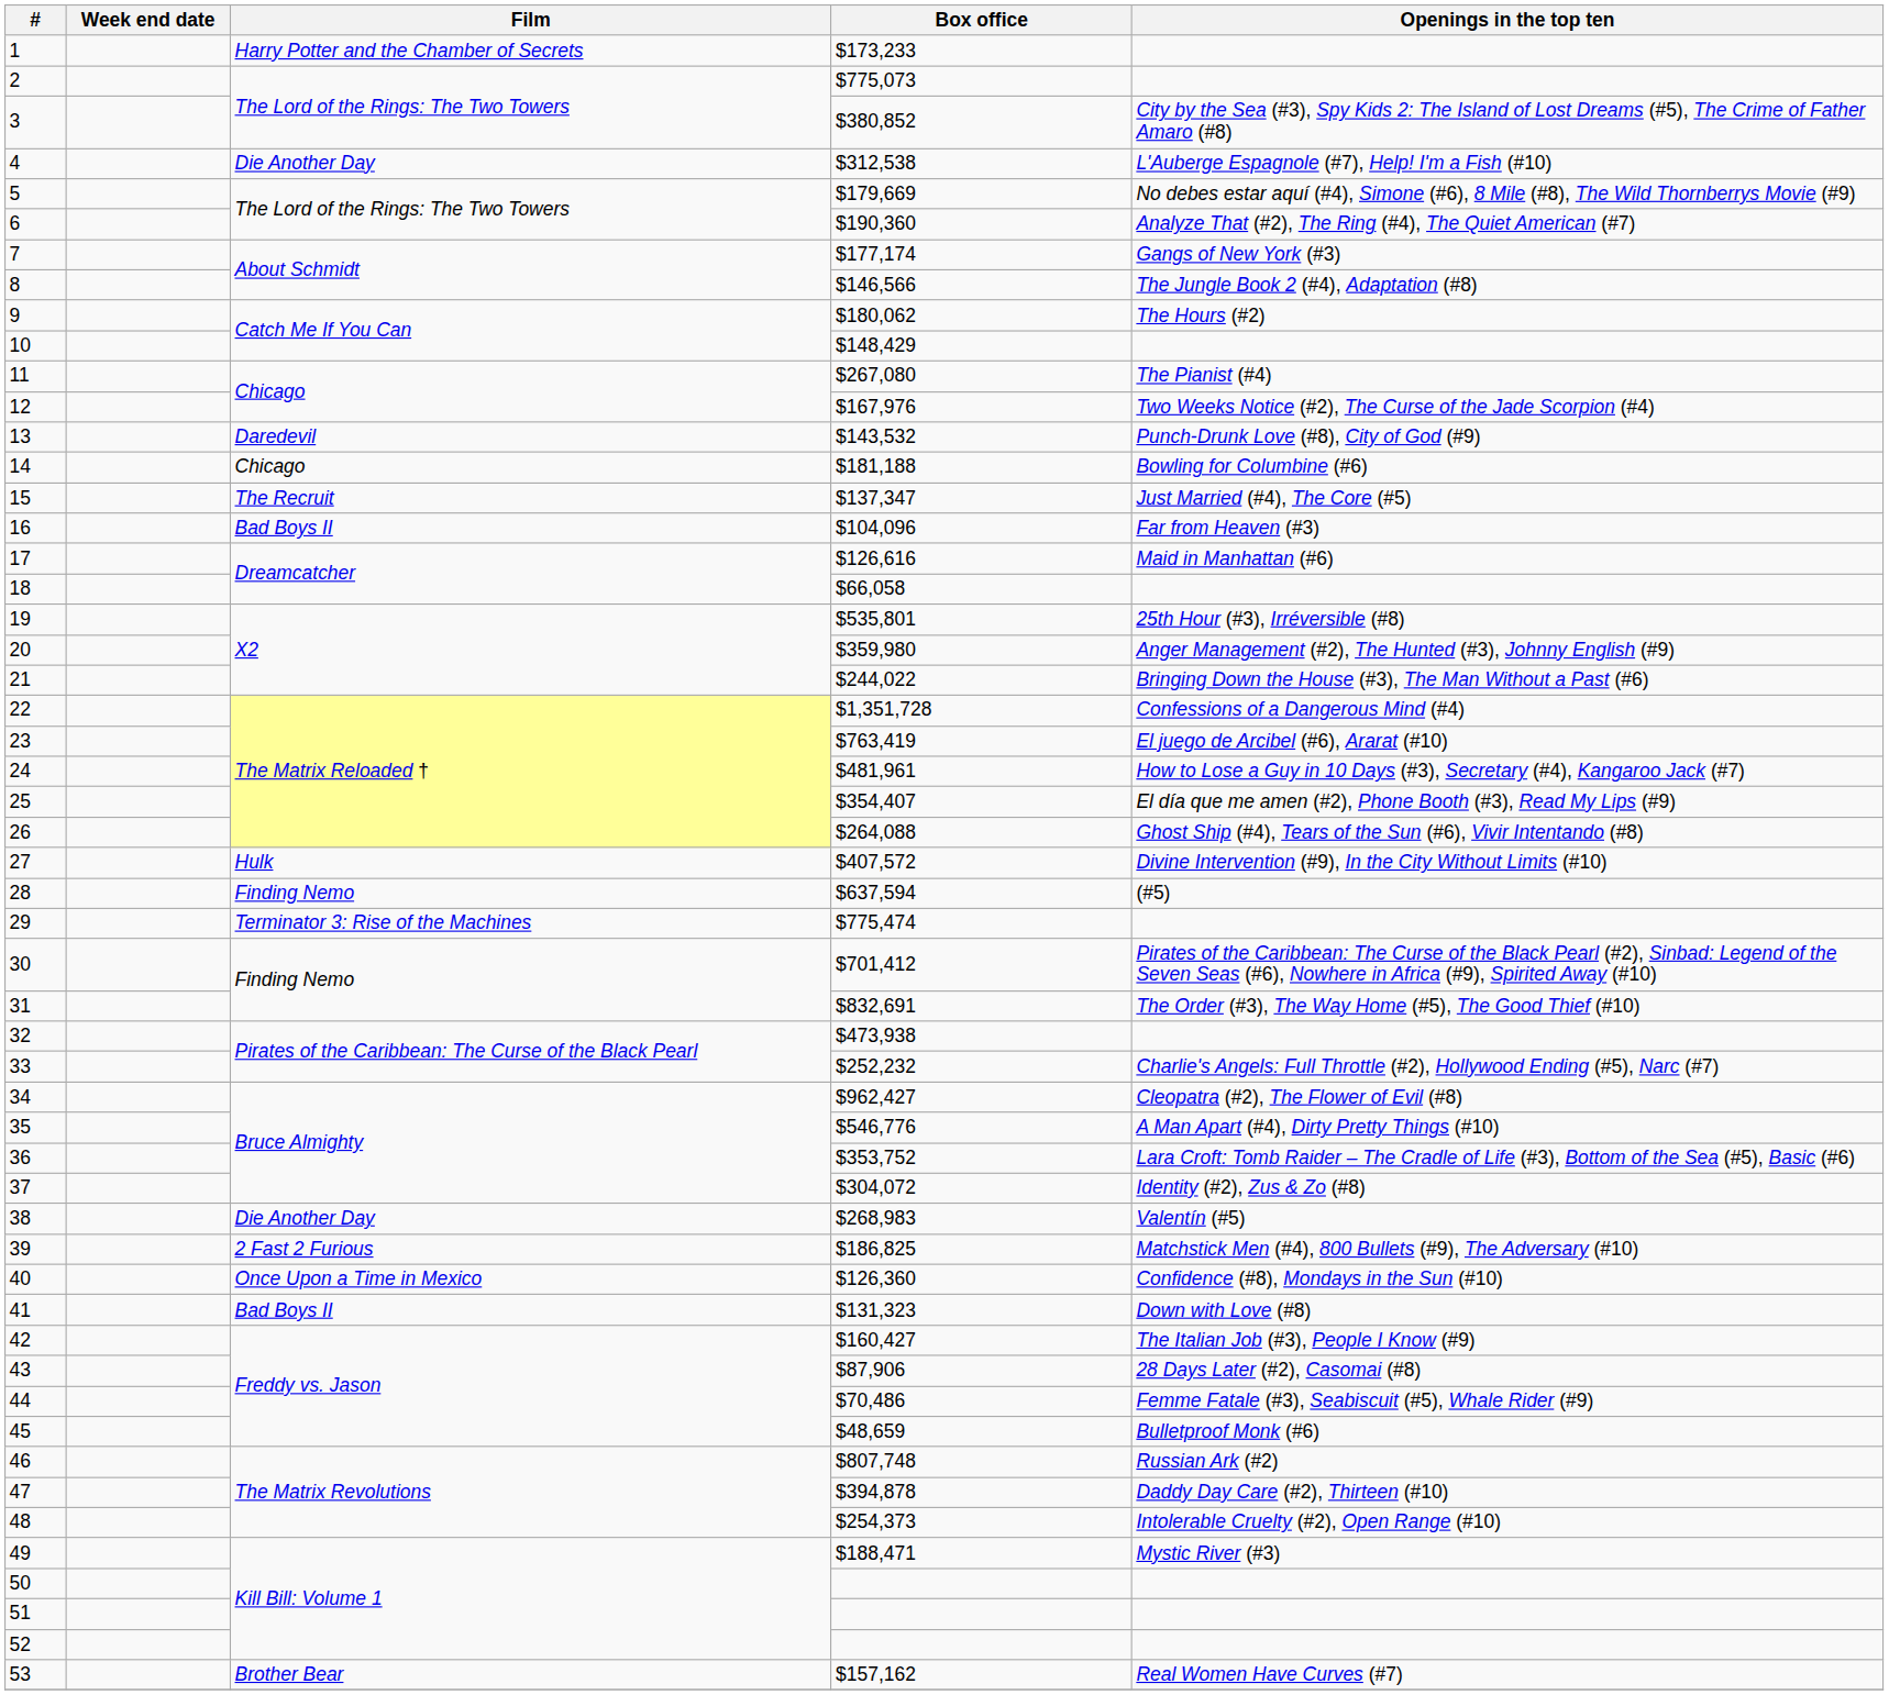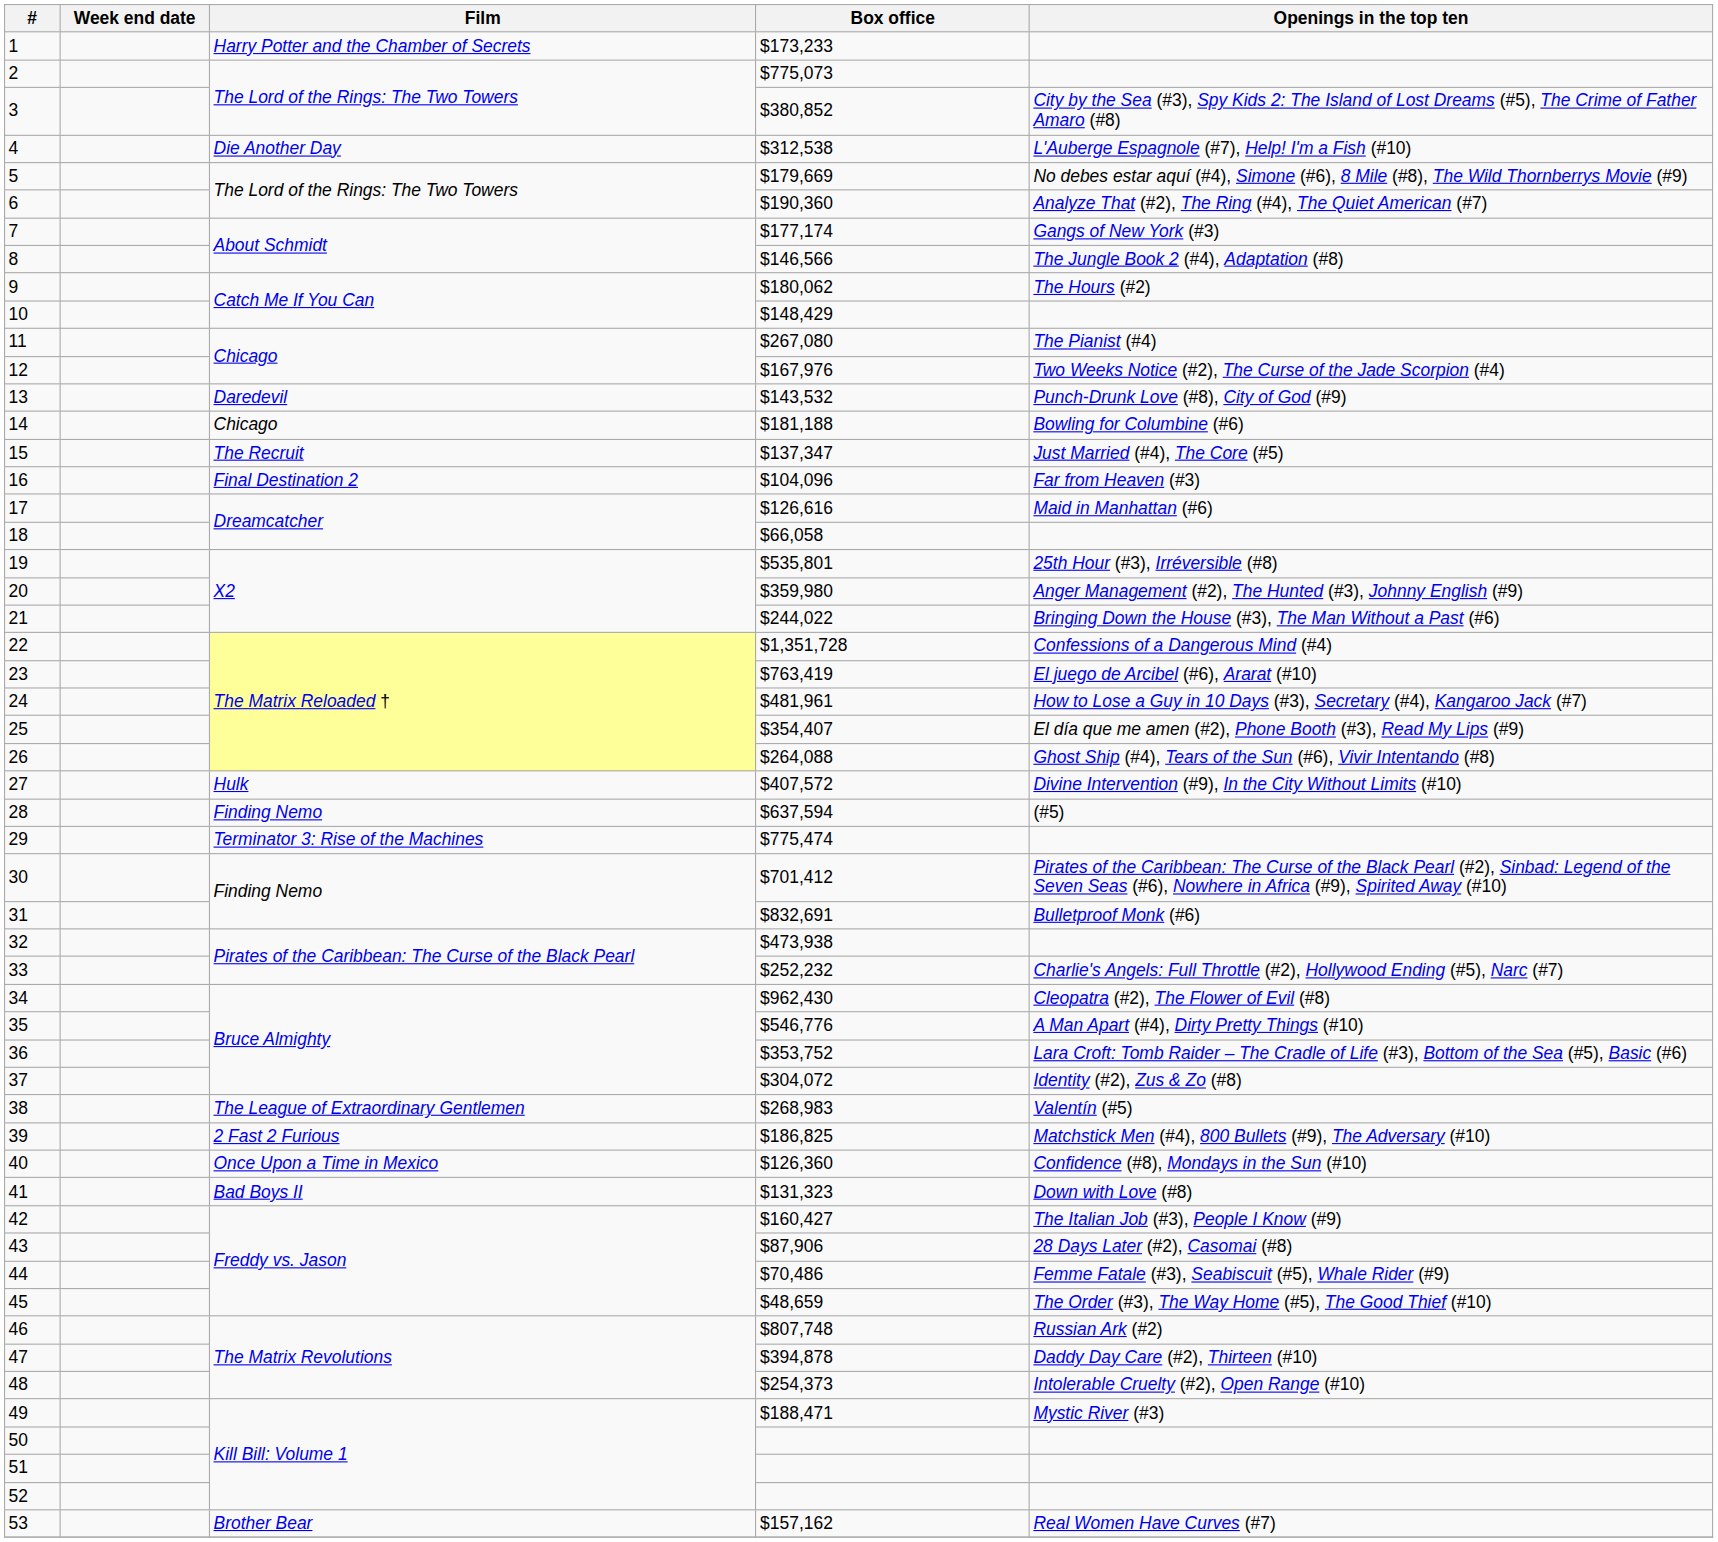16 | Film: Bad Boys II -> Final Destination 2
31 | Openings in the top ten: The Order (#3), The Way Home (#5), The Good Thief (#10) -> Bulletproof Monk (#6)
34 | Box office: $962,427 -> $962,430
38 | Film: Die Another Day -> The League of Extraordinary Gentlemen
45 | Openings in the top ten: Bulletproof Monk (#6) -> The Order (#3), The Way Home (#5), The Good Thief (#10)
